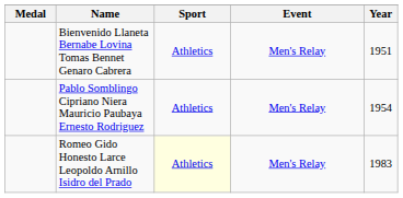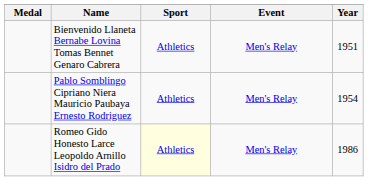Romeo Gido Honesto Larce Leopoldo Arnillo Isidro del Prado | Year: 1983 -> 1986
